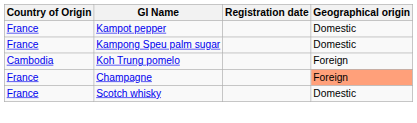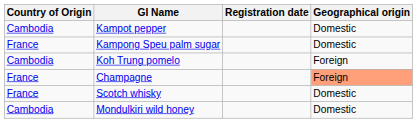Kampot pepper | Country of Origin: France -> Cambodia
+ row: Cambodia | Mondulkiri wild honey | Domestic
